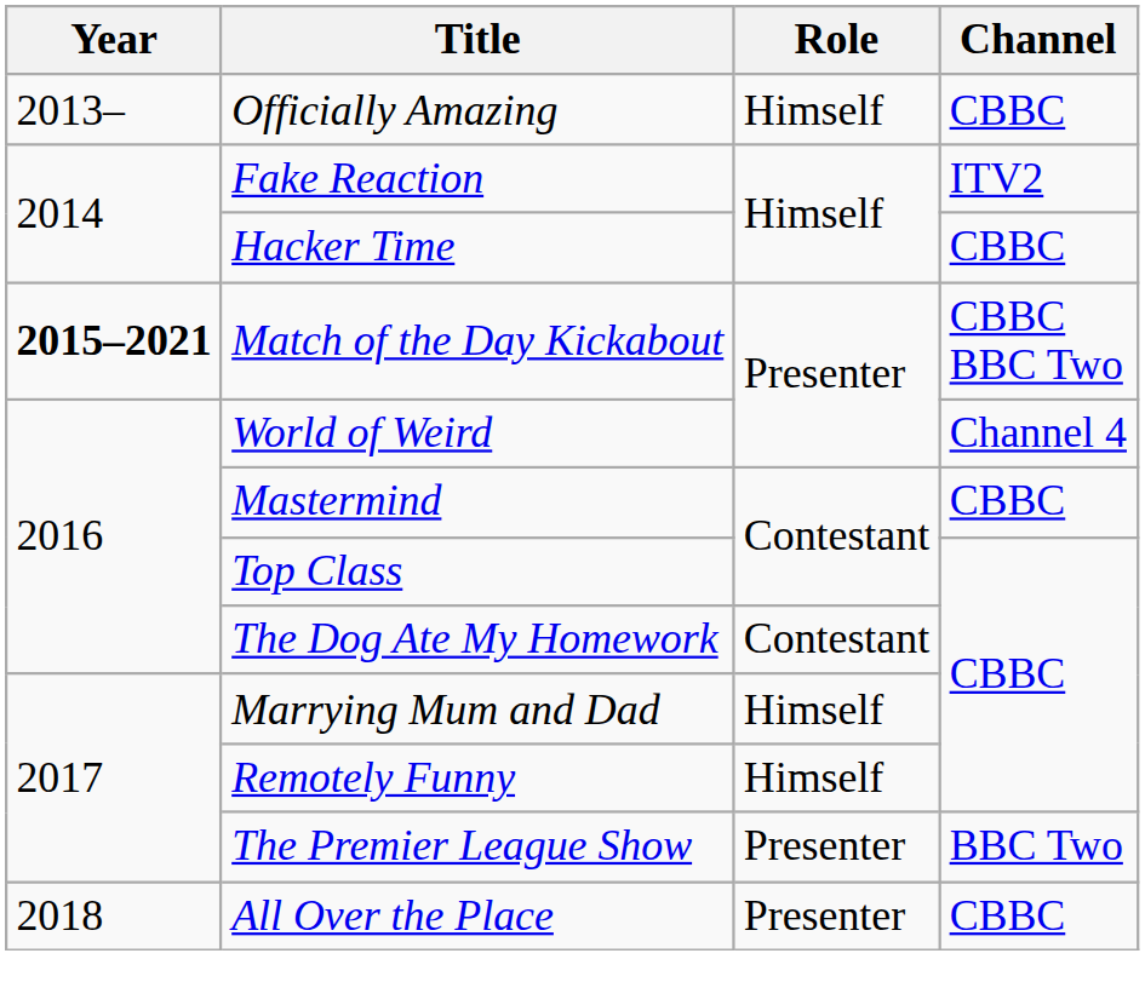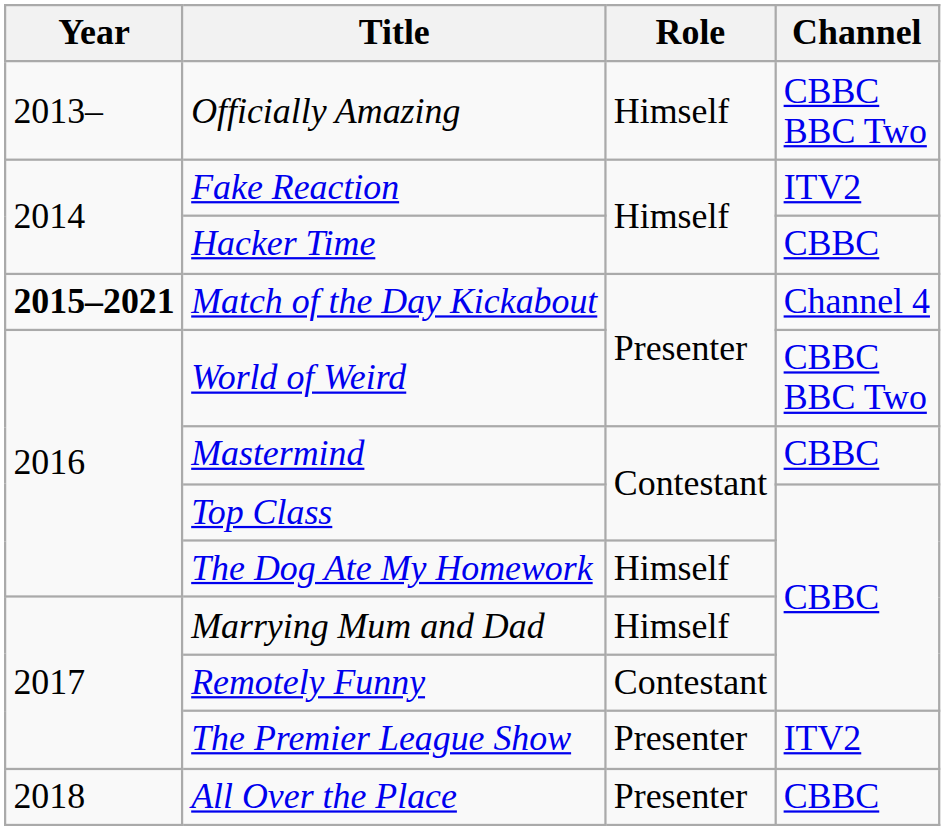Officially Amazing | Channel: CBBC -> CBBC BBC Two
Match of the Day Kickabout | Channel: CBBC BBC Two -> Channel 4
World of Weird | Channel: Channel 4 -> CBBC BBC Two
The Dog Ate My Homework | Role: Contestant -> Himself
Remotely Funny | Role: Himself -> Contestant
The Premier League Show | Channel: BBC Two -> ITV2
